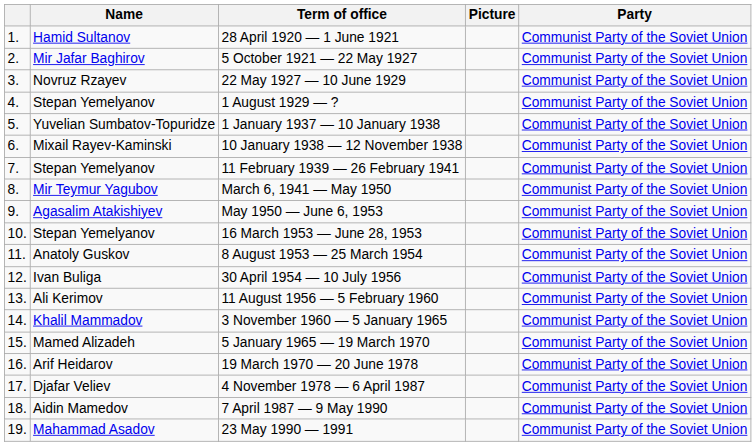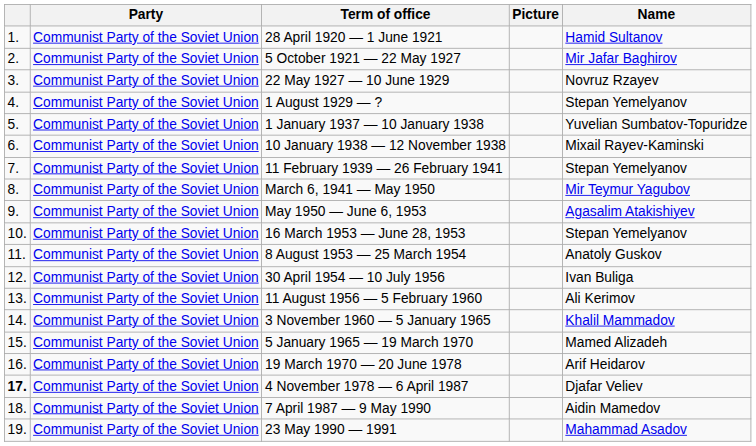columns swapped: Name <-> Party
4 November 1978 — 6 April 1987 | column 1: normal -> bold
